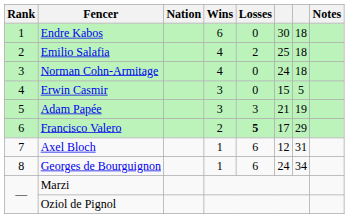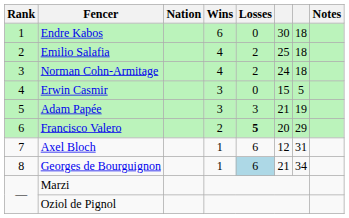Norman Cohn-Armitage | Losses: 0 -> 2
Francisco Valero | column 6: 17 -> 20
Georges de Bourguignon | Losses: no background -> lightblue background
Georges de Bourguignon | column 6: 24 -> 21
